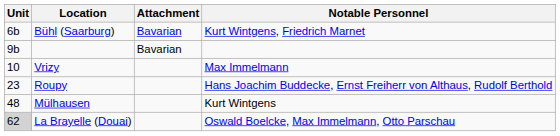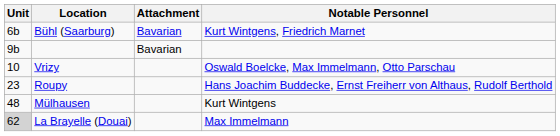Vrizy | Notable Personnel: Max Immelmann -> Oswald Boelcke, Max Immelmann, Otto Parschau
La Brayelle (Douai) | Notable Personnel: Oswald Boelcke, Max Immelmann, Otto Parschau -> Max Immelmann
